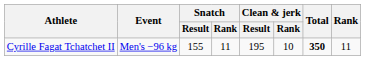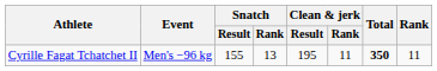Cyrille Fagat Tchatchet II | Snatch / Rank: 11 -> 13
Cyrille Fagat Tchatchet II | Clean & jerk / Rank: 10 -> 11
